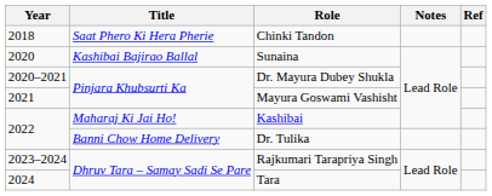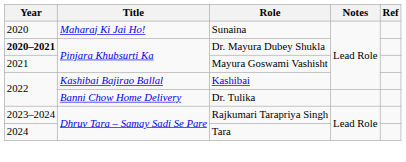- row: 2018 | Saat Phero Ki Hera Pherie | Chinki Tandon
Sunaina | Title: Kashibai Bajirao Ballal -> Maharaj Ki Jai Ho!
Dr. Mayura Dubey Shukla | Year: normal -> bold
Kashibai | Title: Maharaj Ki Jai Ho! -> Kashibai Bajirao Ballal
